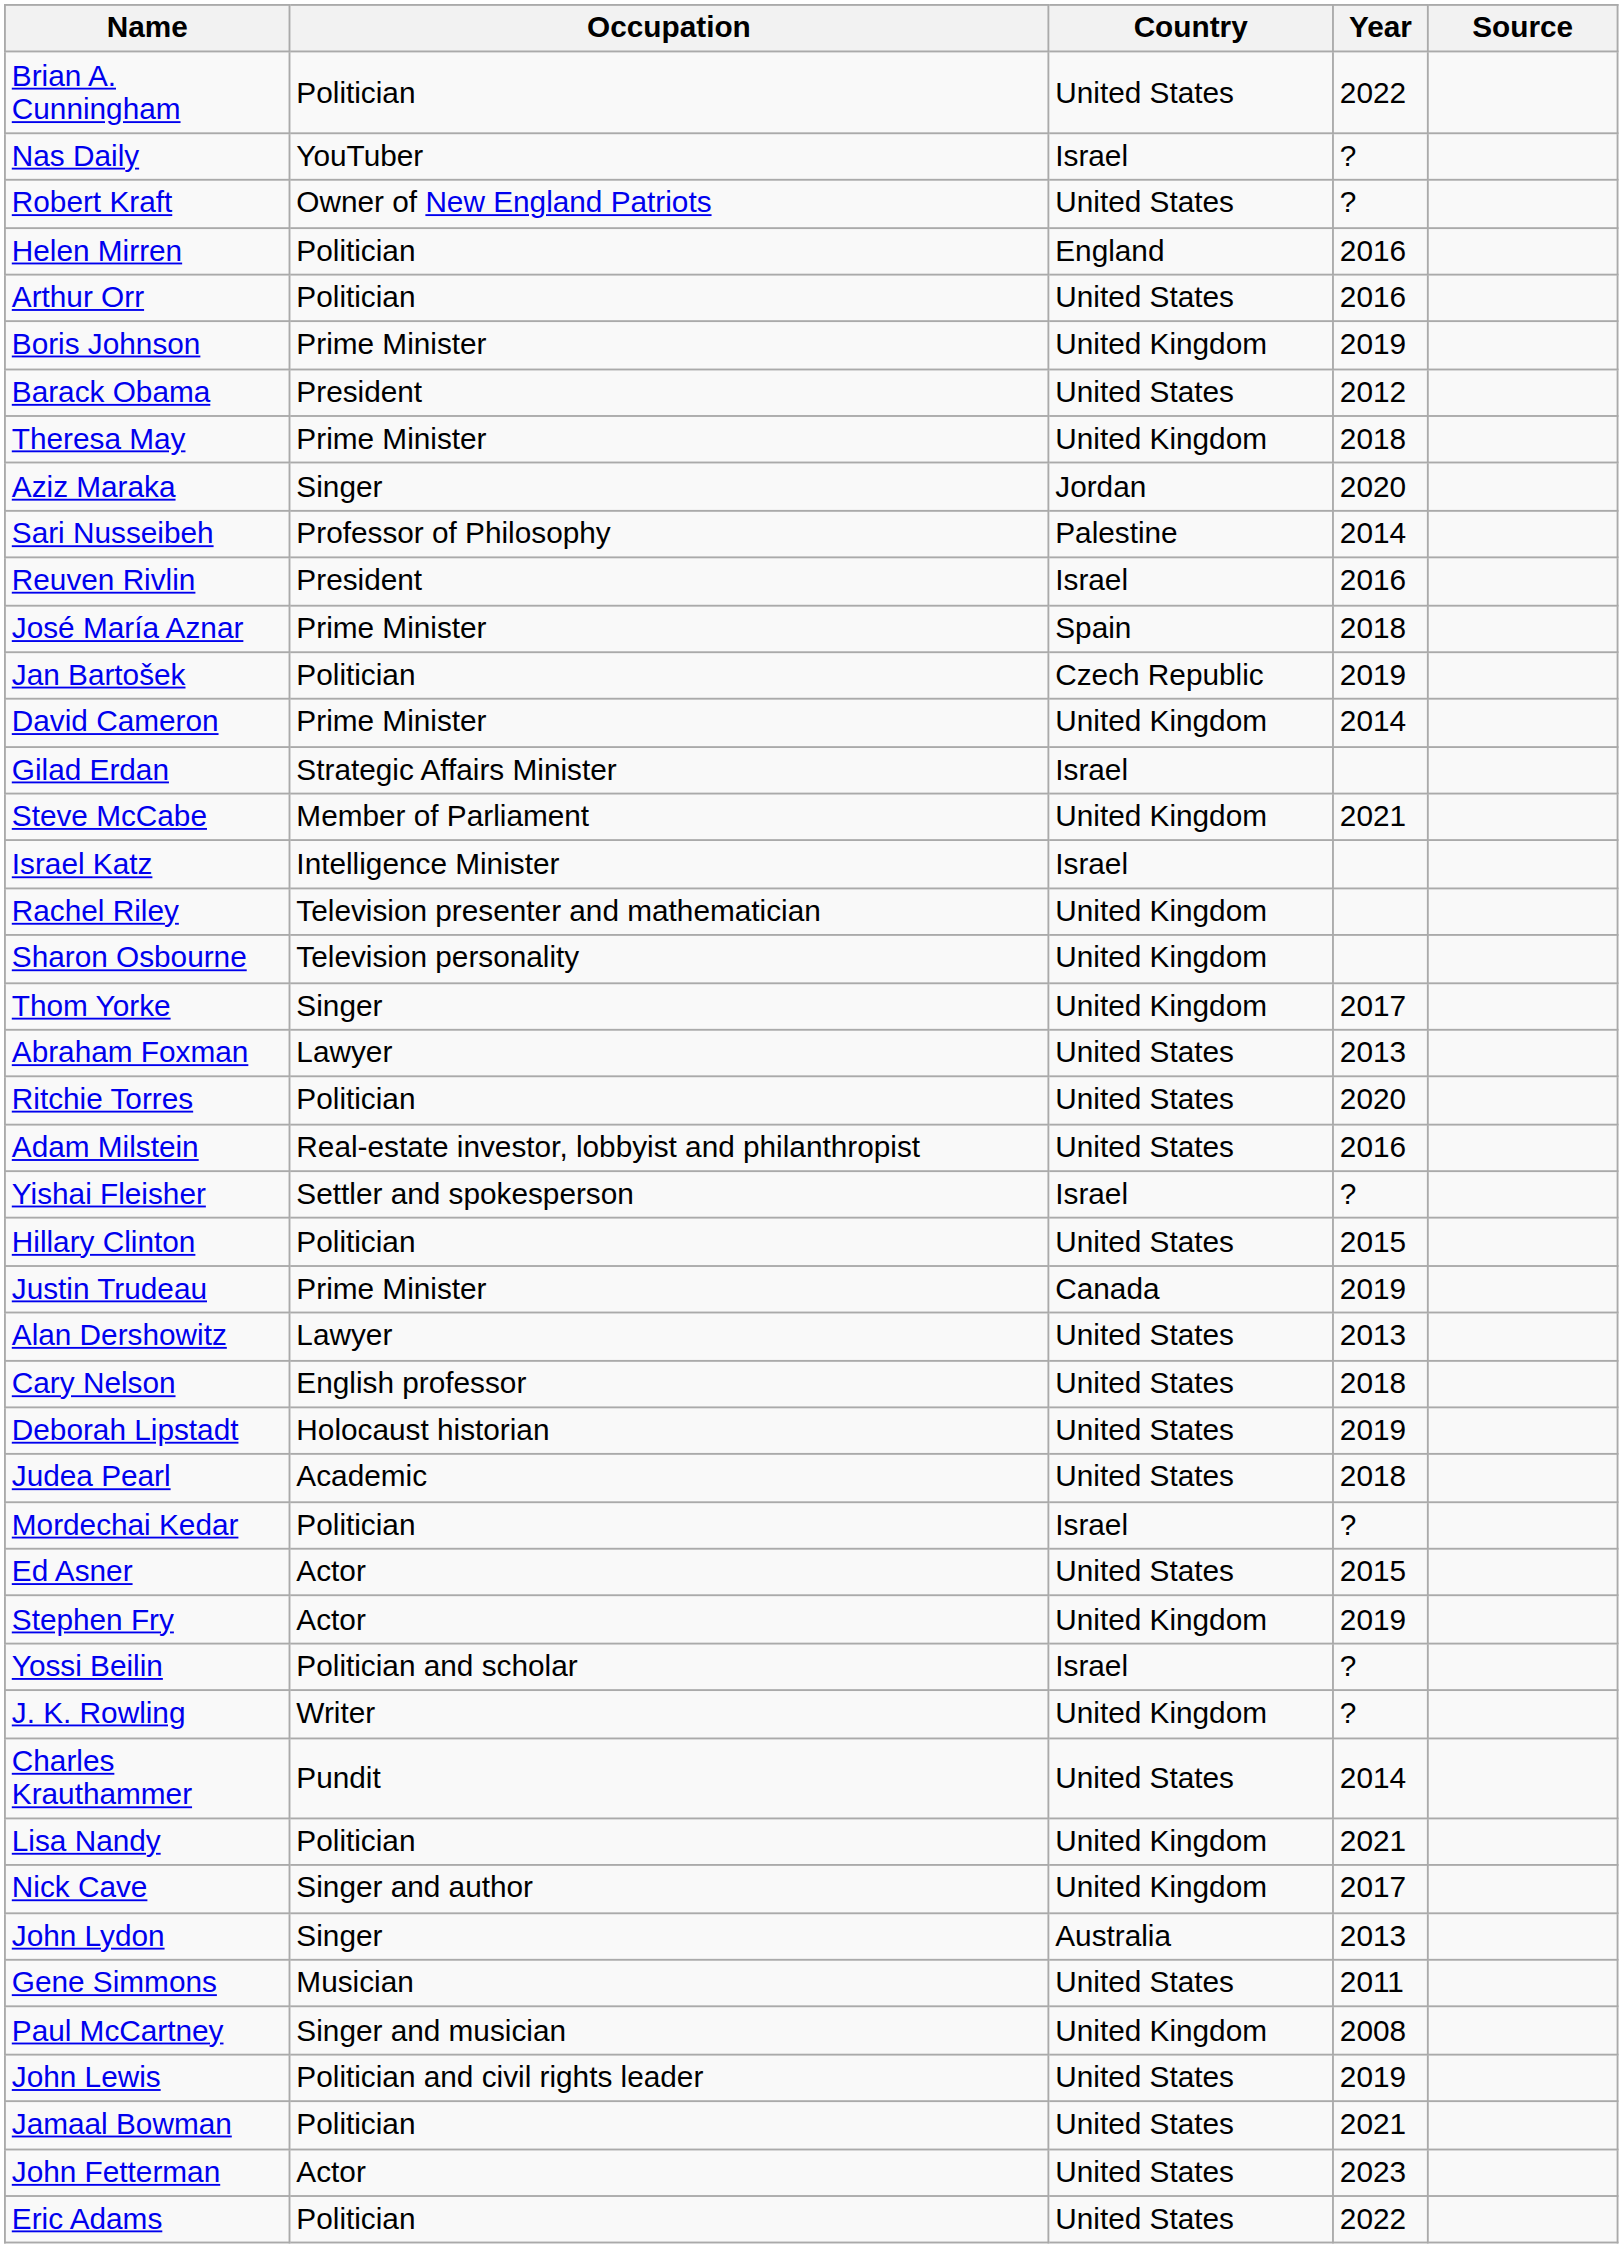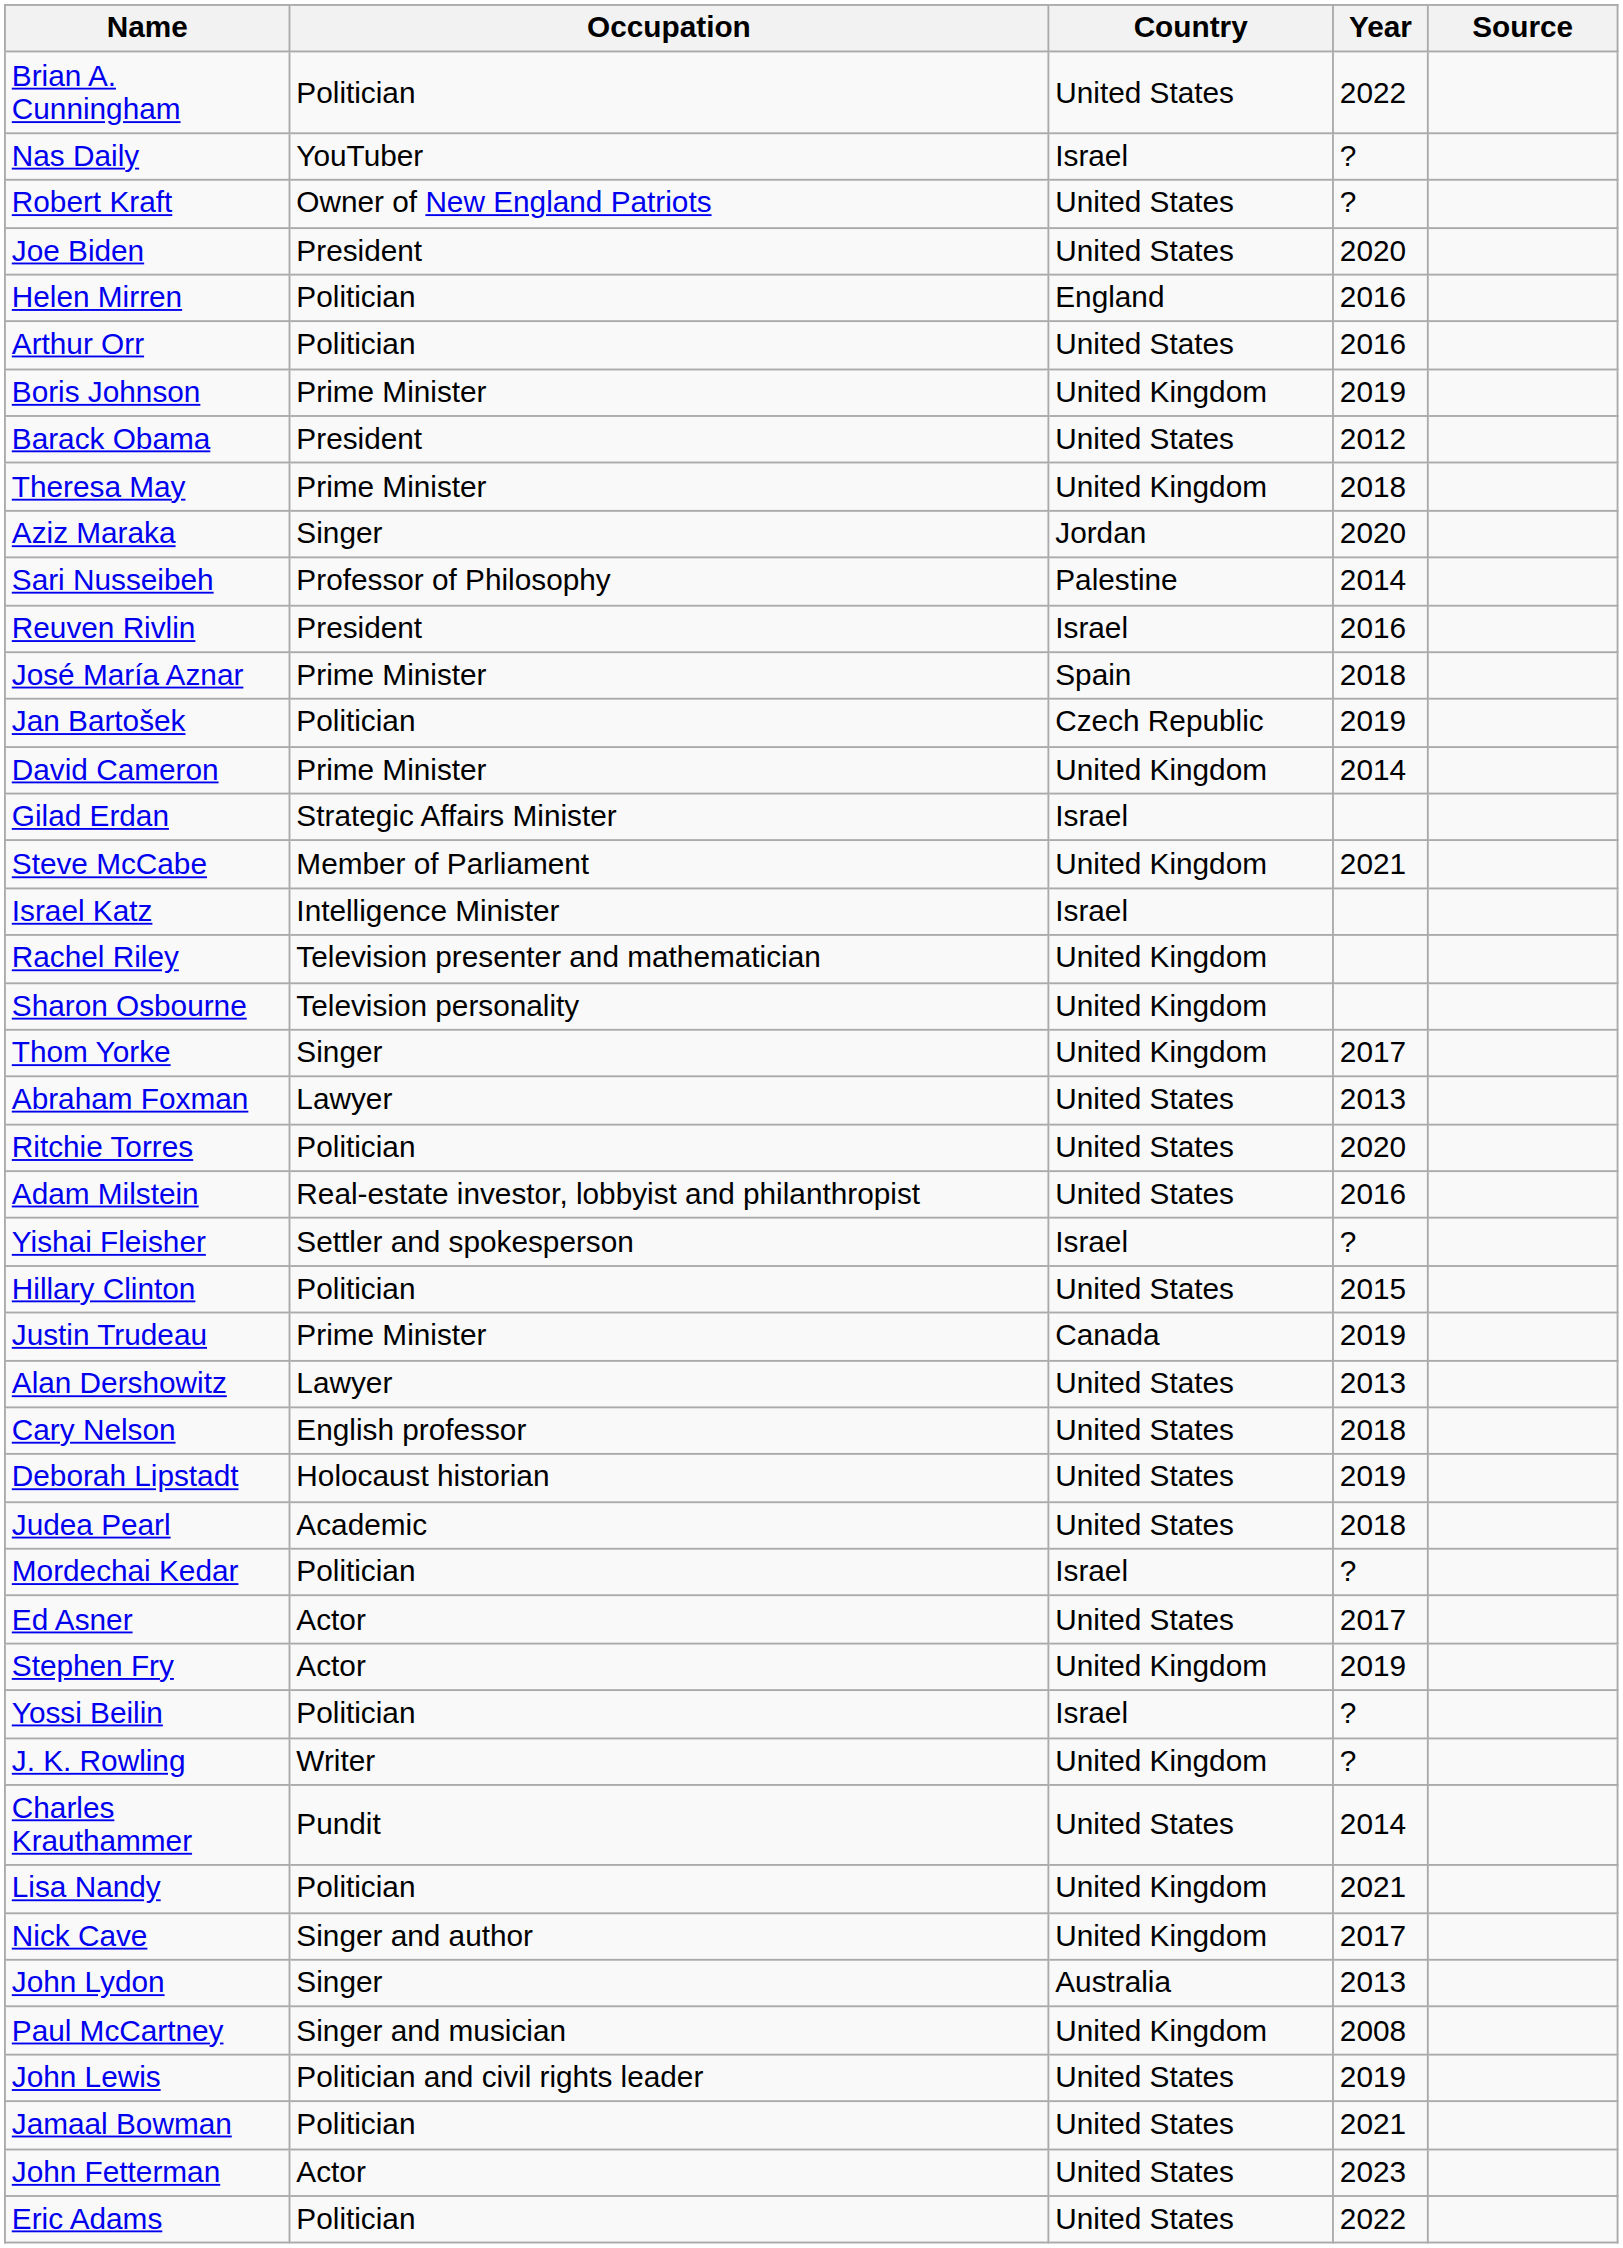+ row: Joe Biden | President | United States | 2020
Ed Asner | Year: 2015 -> 2017
Yossi Beilin | Occupation: Politician and scholar -> Politician
- row: Gene Simmons | Musician | United States | 2011
